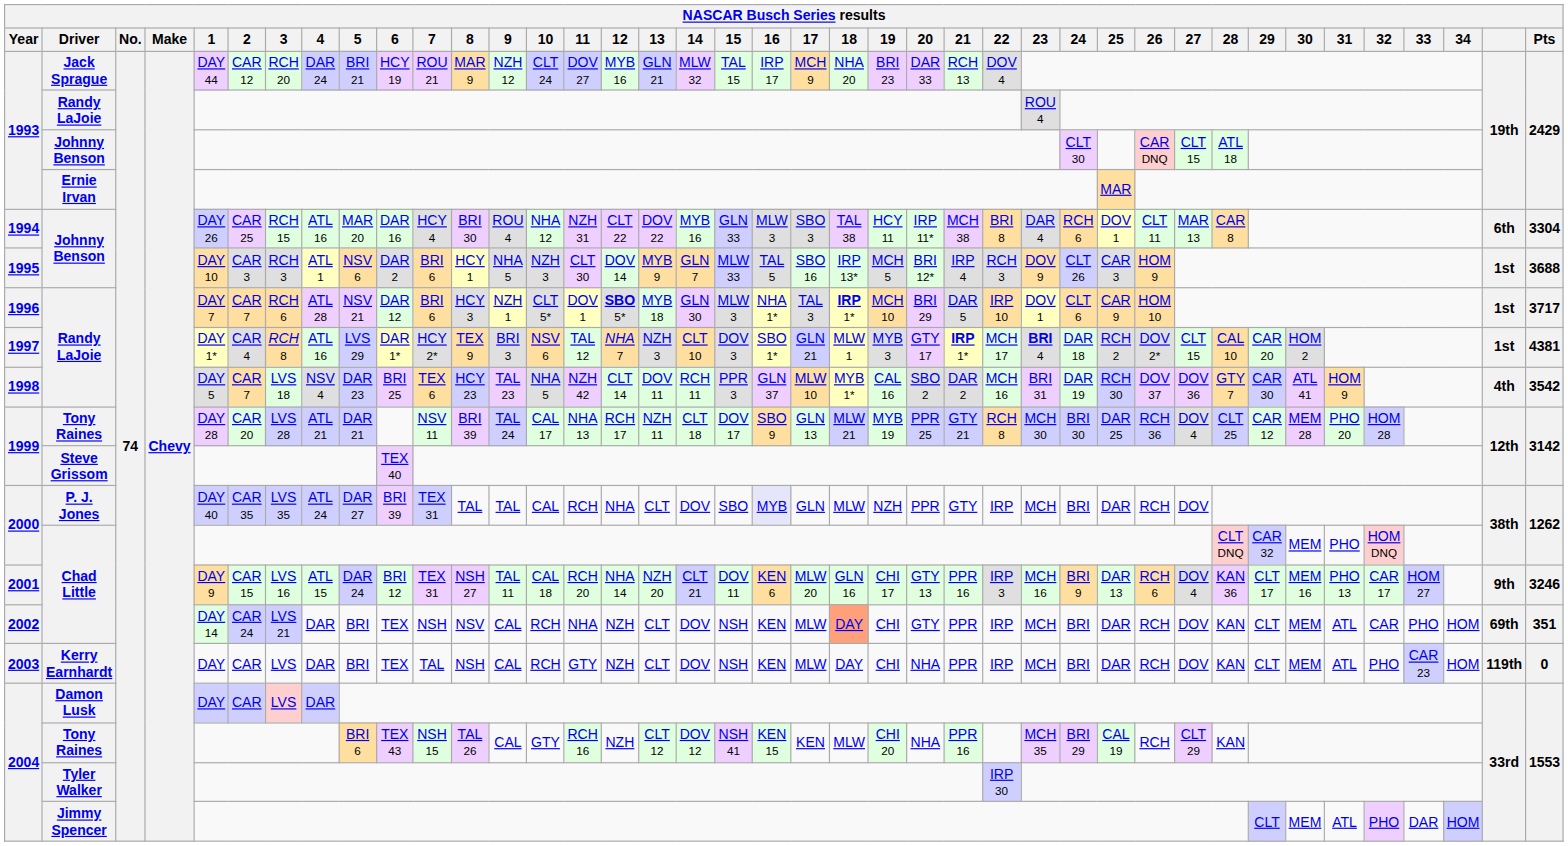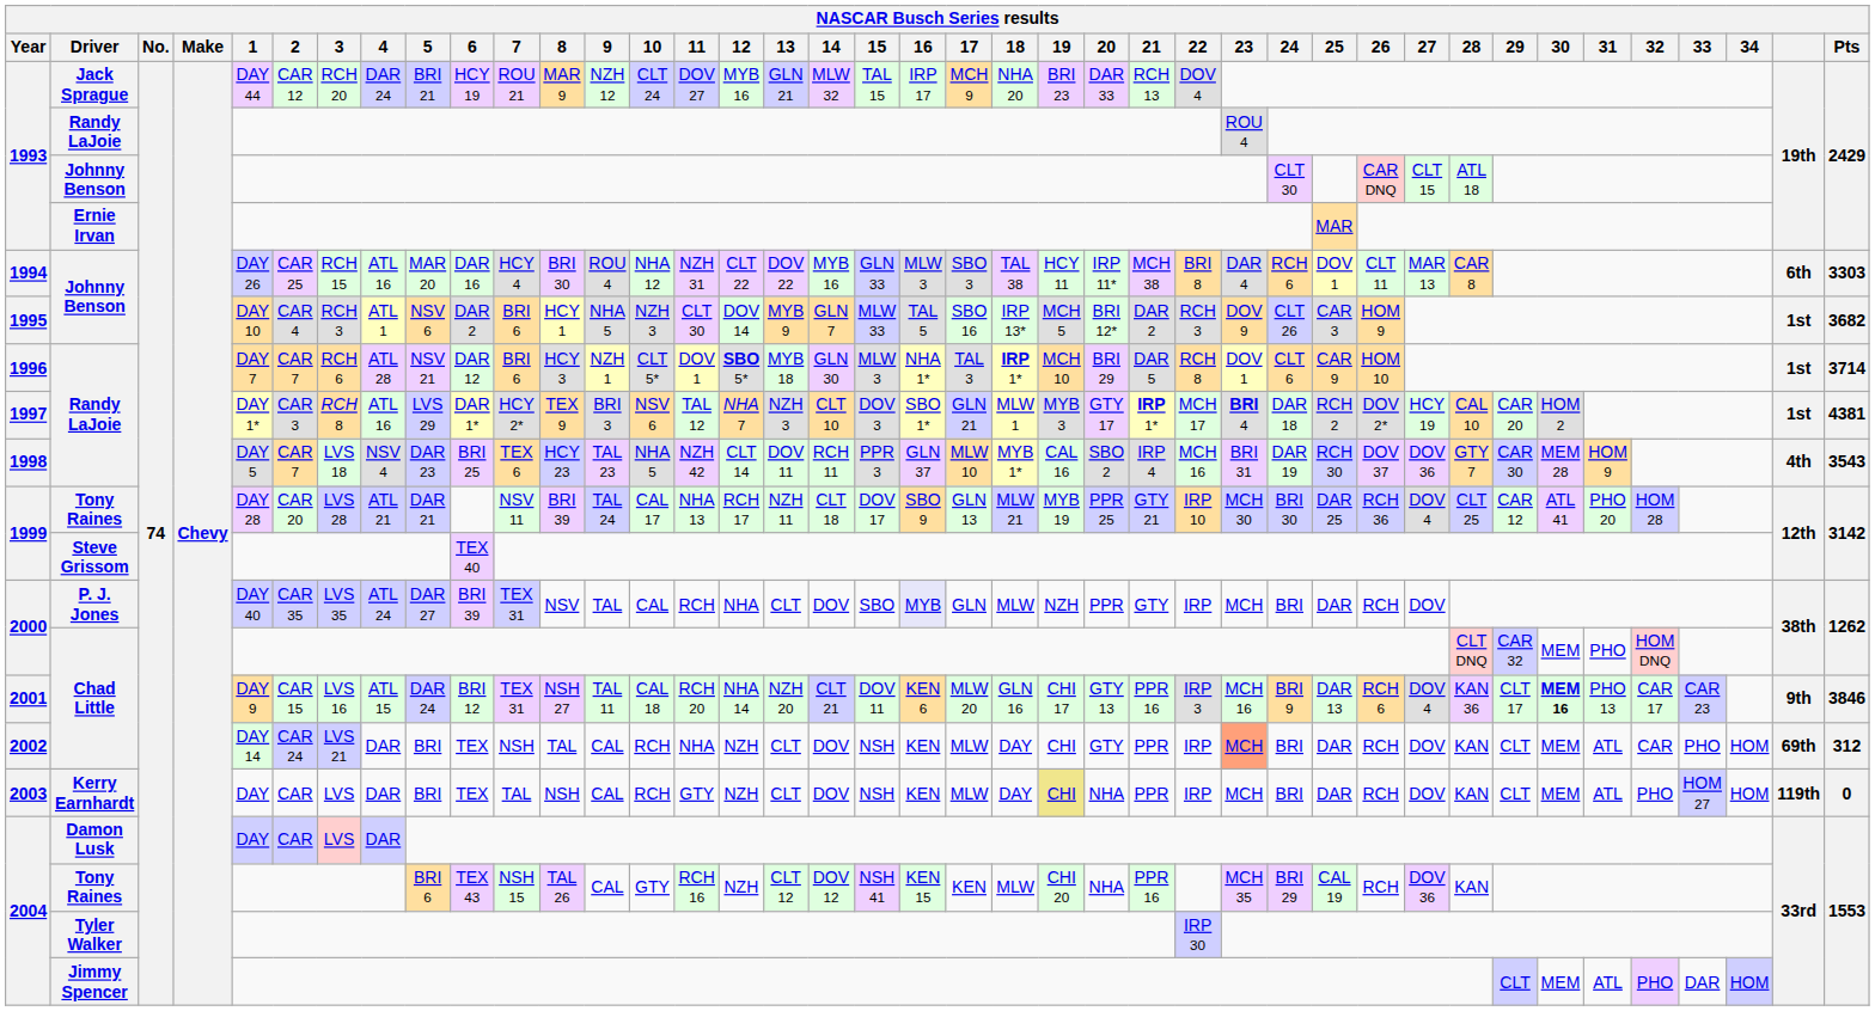1994 | Pts: 3304 -> 3303
1995 | 2: CAR 3 -> CAR 4
1995 | 21: IRP 4 -> DAR 2
1995 | Pts: 3688 -> 3682
1996 | 22: IRP 10 -> RCH 8
1996 | Pts: 3717 -> 3714
1997 | 2: CAR 4 -> CAR 3
1997 | 27: CLT 15 -> HCY 19
1998 | 21: DAR 2 -> IRP 4
1998 | 30: ATL 41 -> MEM 28
1998 | Pts: 3542 -> 3543
1999 / Tony Raines | 22: RCH 8 -> IRP 10
1999 / Tony Raines | 30: MEM 28 -> ATL 41
2000 / P. J. Jones | 8: TAL -> NSV
2001 | 30: normal -> bold
2001 | 33: HOM 27 -> CAR 23
2001 | Pts: 3246 -> 3846
2002 | 8: NSV -> TAL
2002 | 18: lightsalmon background -> no background
2002 | 23: no background -> lightsalmon background
2002 | Pts: 351 -> 312
2003 | 19: no background -> khaki background
2003 | 33: CAR 23 -> HOM 27
2004 / Tony Raines | 27: CLT 29 -> DOV 36
